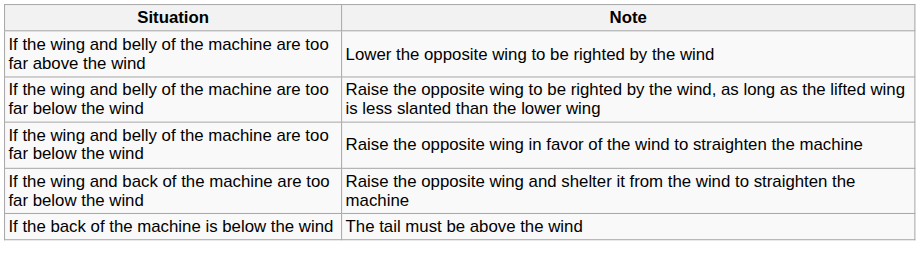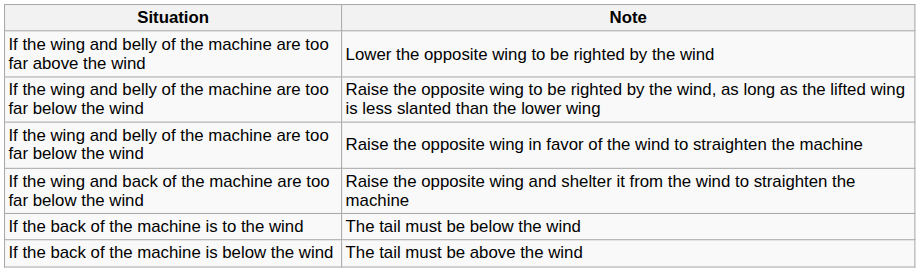+ row: If the back of the machine is to the wind | The tail must be below the wind
